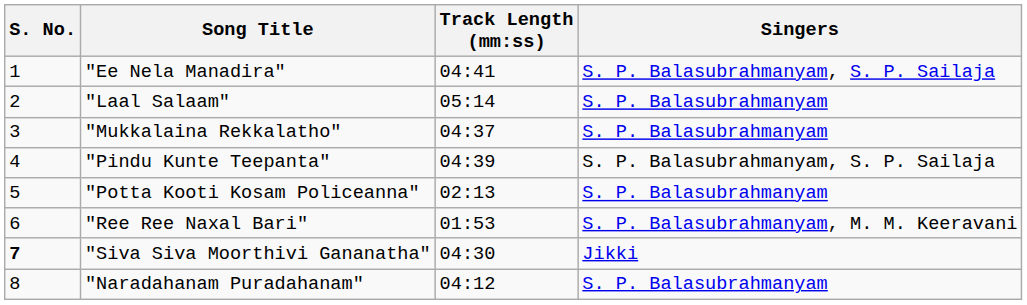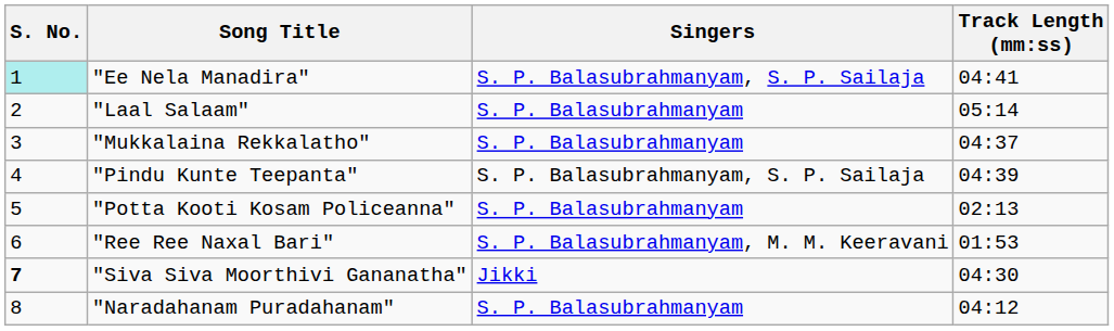columns swapped: Singers <-> Track Length (mm:ss)
"Ee Nela Manadira" | S. No.: no background -> paleturquoise background
